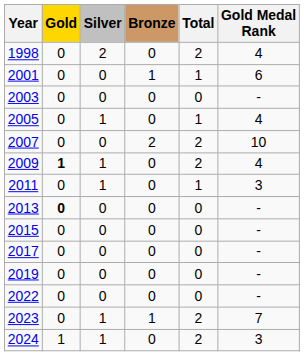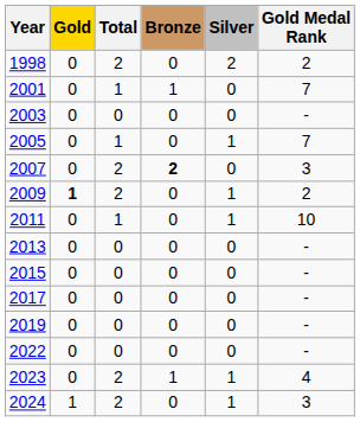columns swapped: Silver <-> Total
1998 | Gold Medal Rank: 4 -> 2
2001 | Gold Medal Rank: 6 -> 7
2005 | Gold Medal Rank: 4 -> 7
2007 | Bronze: normal -> bold
2007 | Gold Medal Rank: 10 -> 3
2009 | Gold Medal Rank: 4 -> 2
2011 | Gold Medal Rank: 3 -> 10
2013 | Gold: bold -> normal
2023 | Gold Medal Rank: 7 -> 4
